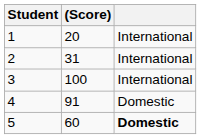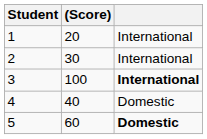2 | (Score): 31 -> 30
3 | column 3: normal -> bold
4 | (Score): 91 -> 40
